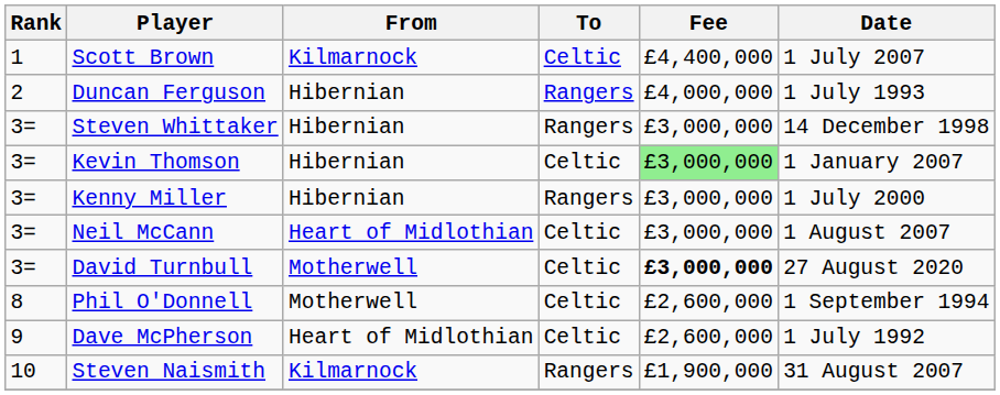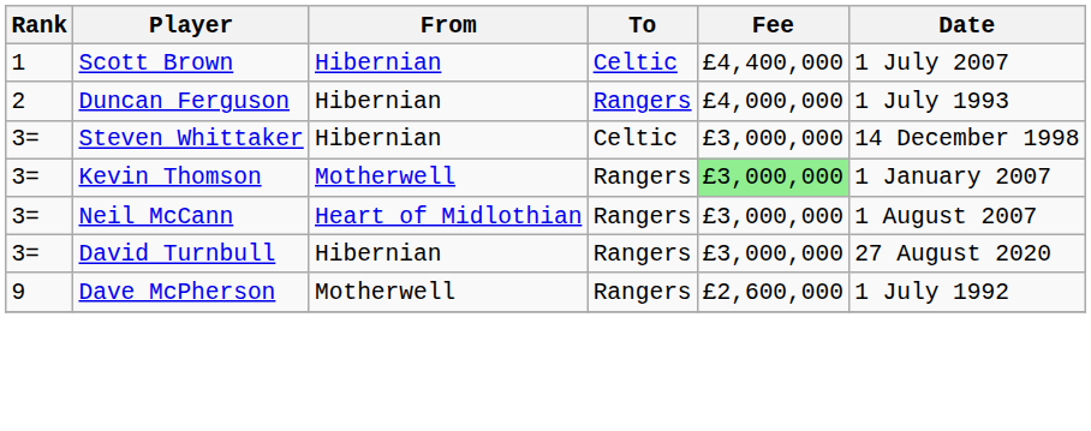Scott Brown | From: Kilmarnock -> Hibernian
Steven Whittaker | To: Rangers -> Celtic
Kevin Thomson | From: Hibernian -> Motherwell
Kevin Thomson | To: Celtic -> Rangers
- row: 3= | Kenny Miller | Hibernian | Rangers | £3,000,000 | 1 July 2000
Neil McCann | To: Celtic -> Rangers
David Turnbull | From: Motherwell -> Hibernian
David Turnbull | To: Celtic -> Rangers
David Turnbull | Fee: bold -> normal
- row: 8 | Phil O'Donnell | Motherwell | Celtic | £2,600,000 | 1 September 1994
Dave McPherson | From: Heart of Midlothian -> Motherwell
Dave McPherson | To: Celtic -> Rangers
- row: 10 | Steven Naismith | Kilmarnock | Rangers | £1,900,000 | 31 August 2007
